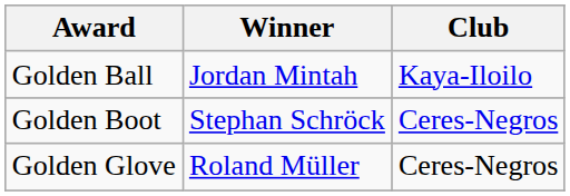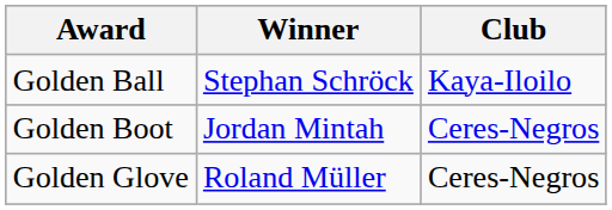Golden Ball | Winner: Jordan Mintah -> Stephan Schröck
Golden Boot | Winner: Stephan Schröck -> Jordan Mintah
